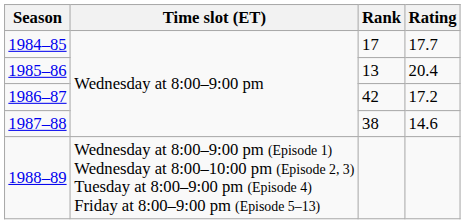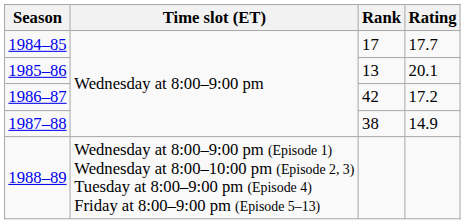1985–86 | Rating: 20.4 -> 20.1
1987–88 | Rating: 14.6 -> 14.9
